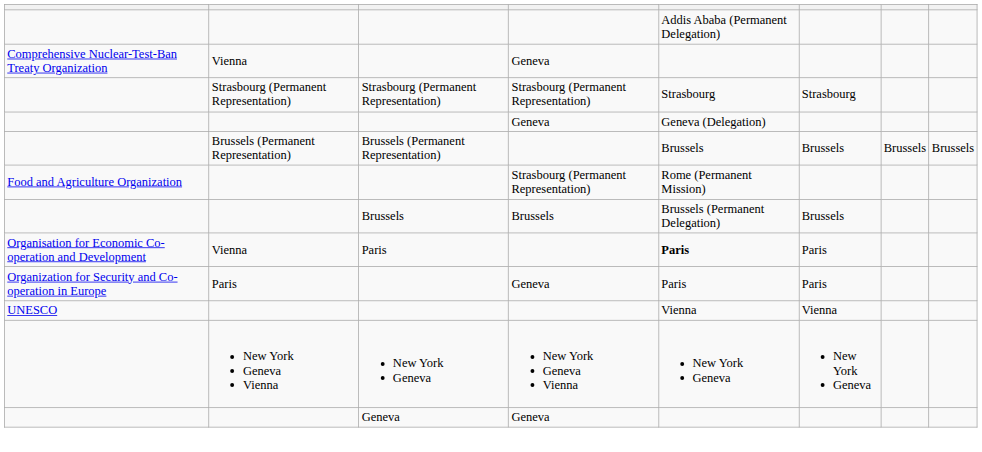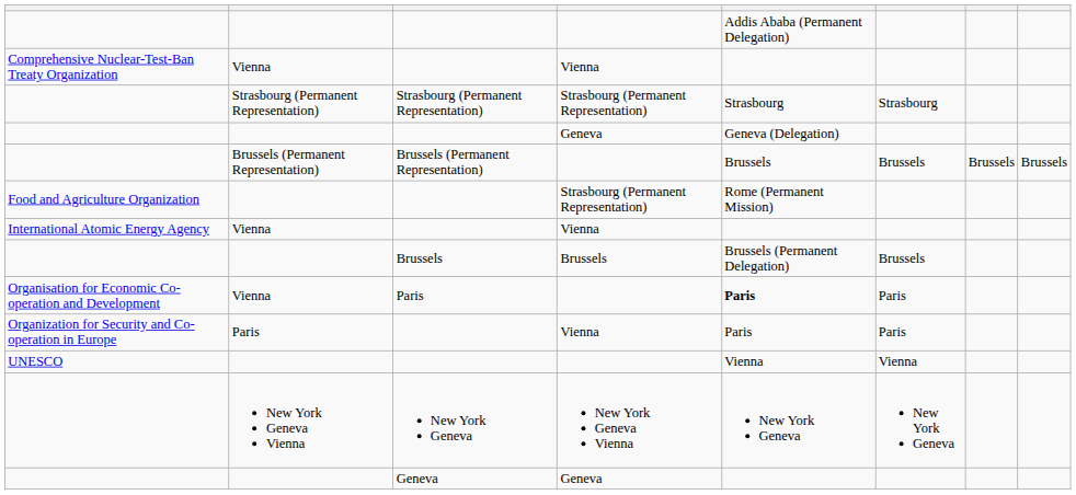Comprehensive Nuclear-Test-Ban Treaty Organization | column 4: Geneva -> Vienna
+ row: International Atomic Energy Agency | Vienna | Vienna
Organization for Security and Co-operation in Europe | column 4: Geneva -> Vienna
